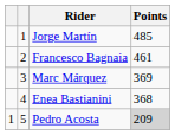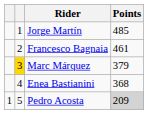Marc Márquez | column 2: no background -> gold background
Marc Márquez | Points: 369 -> 379
